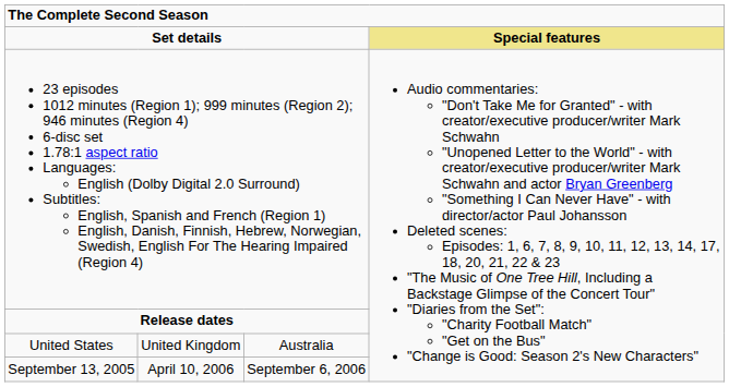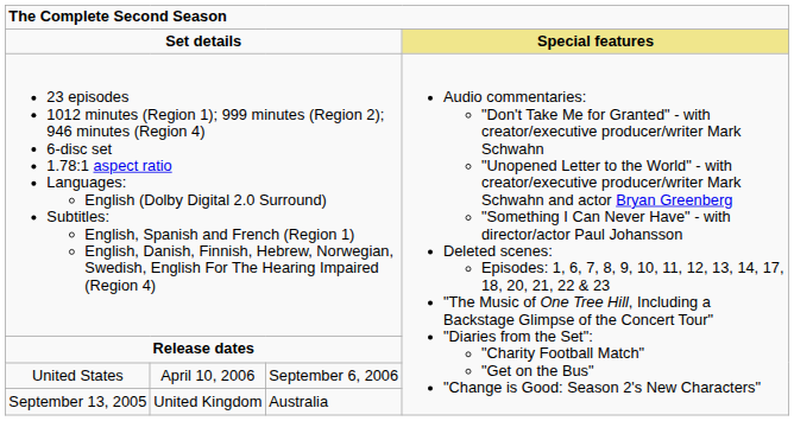United States | column 2: United Kingdom -> April 10, 2006
United States | column 3: Australia -> September 6, 2006
September 13, 2005 | column 2: April 10, 2006 -> United Kingdom
September 13, 2005 | column 3: September 6, 2006 -> Australia
